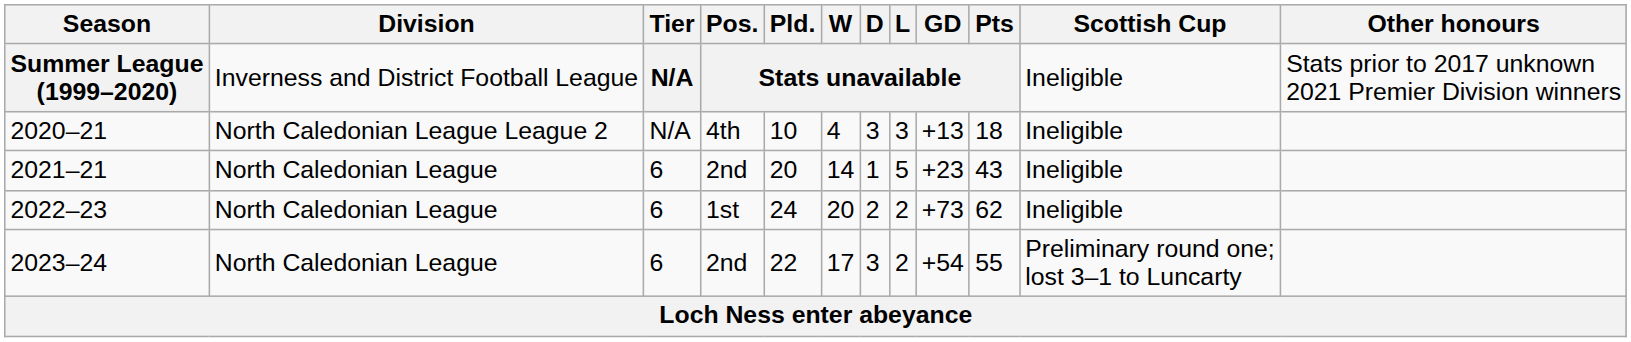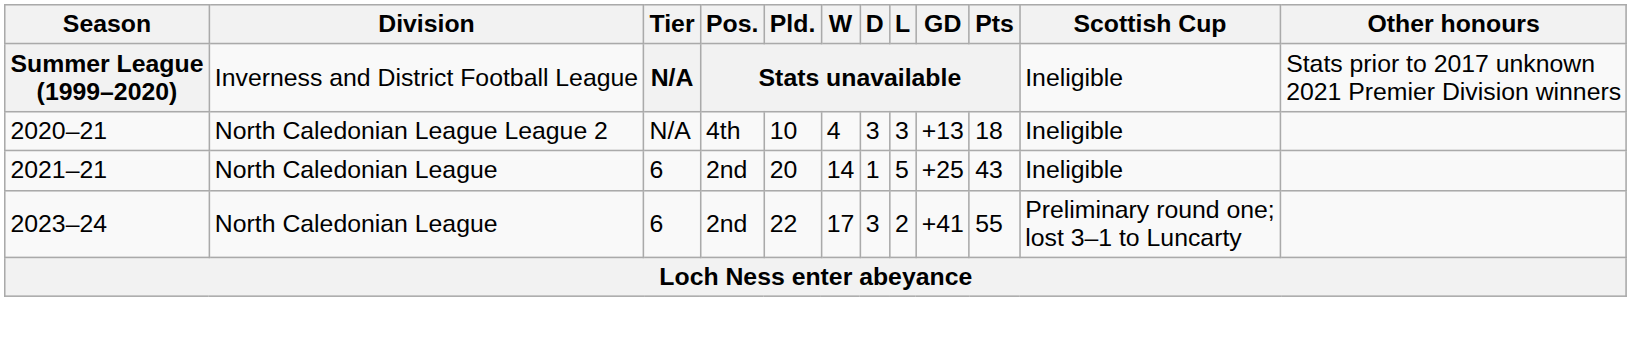2021–21 | GD: +23 -> +25
- row: 2022–23 | North Caledonian League | 6 | 1st | 24 | 20 | 2 | 2 | +73 | 62 | Ineligible
2023–24 | GD: +54 -> +41
